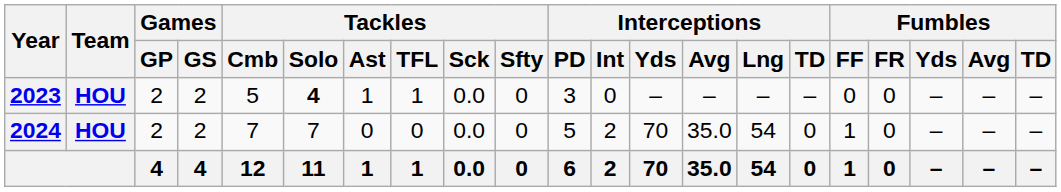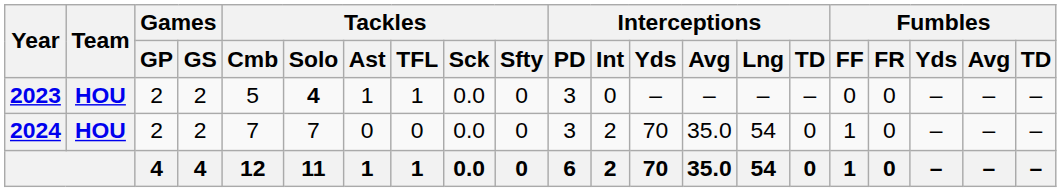2024 | Interceptions / PD: 5 -> 3
